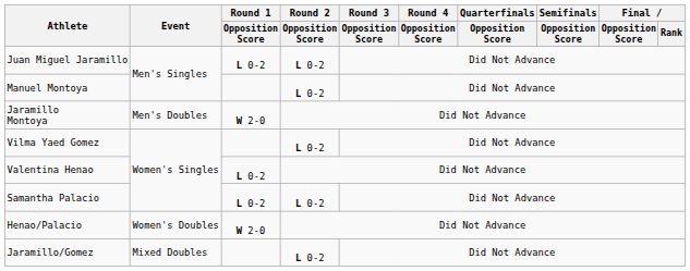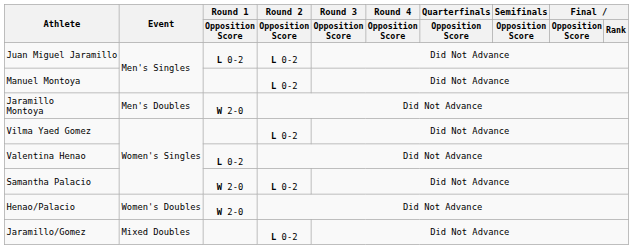Samantha Palacio | Round 1 / Opposition Score: L 0-2 -> W 2-0
